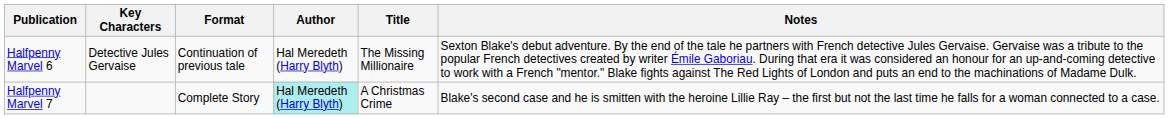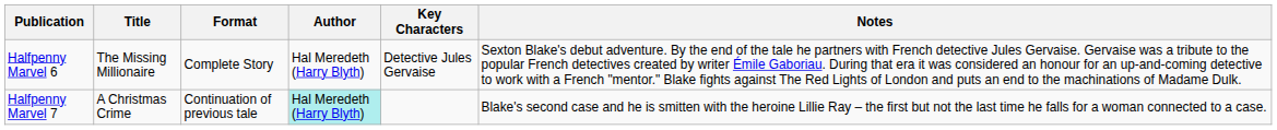columns swapped: Title <-> Key Characters
Halfpenny Marvel 6 | Format: Continuation of previous tale -> Complete Story
Halfpenny Marvel 7 | Format: Complete Story -> Continuation of previous tale
